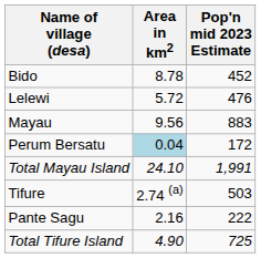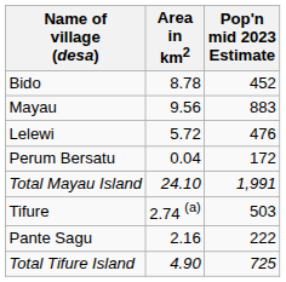rows swapped: Lelewi <-> Mayau
Perum Bersatu | Area in km2: lightblue background -> no background
